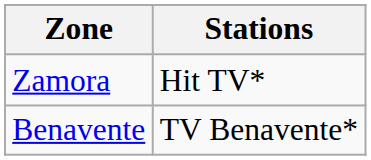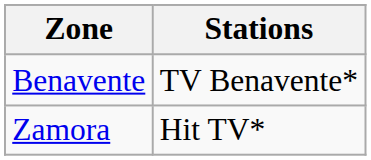rows swapped: Benavente <-> Zamora
